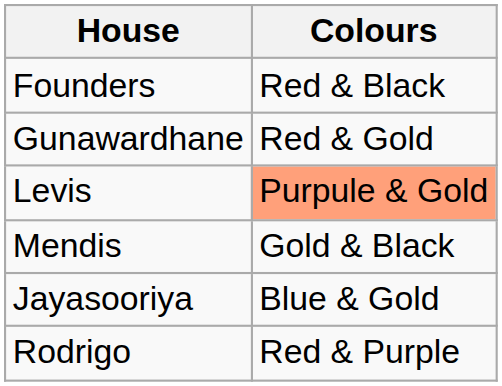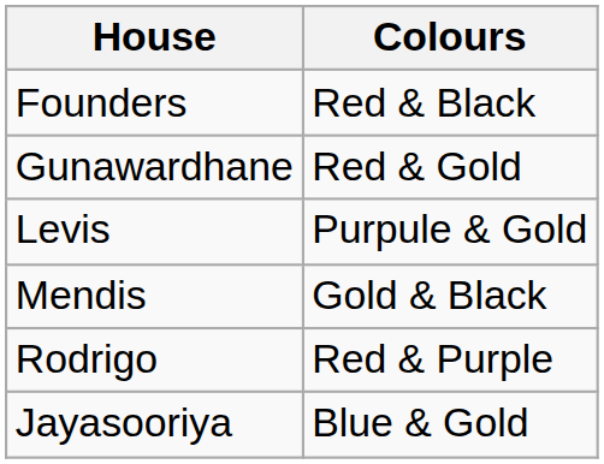Levis | Colours: lightsalmon background -> no background
rows swapped: Jayasooriya <-> Rodrigo
